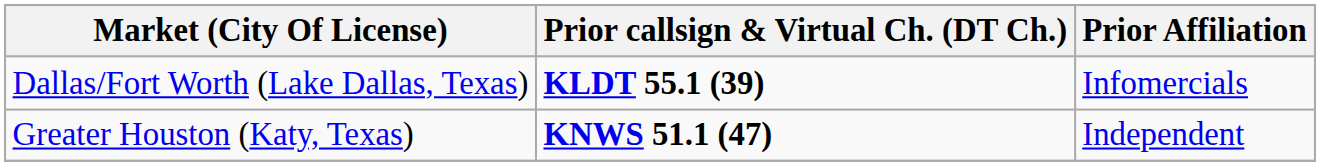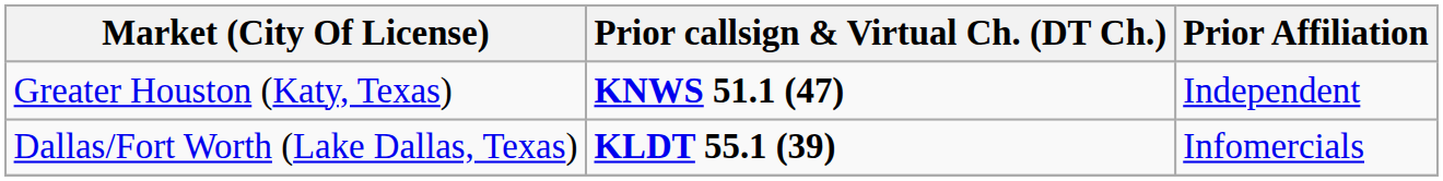rows swapped: Dallas/Fort Worth (Lake Dallas, Texas) <-> Greater Houston (Katy, Texas)
